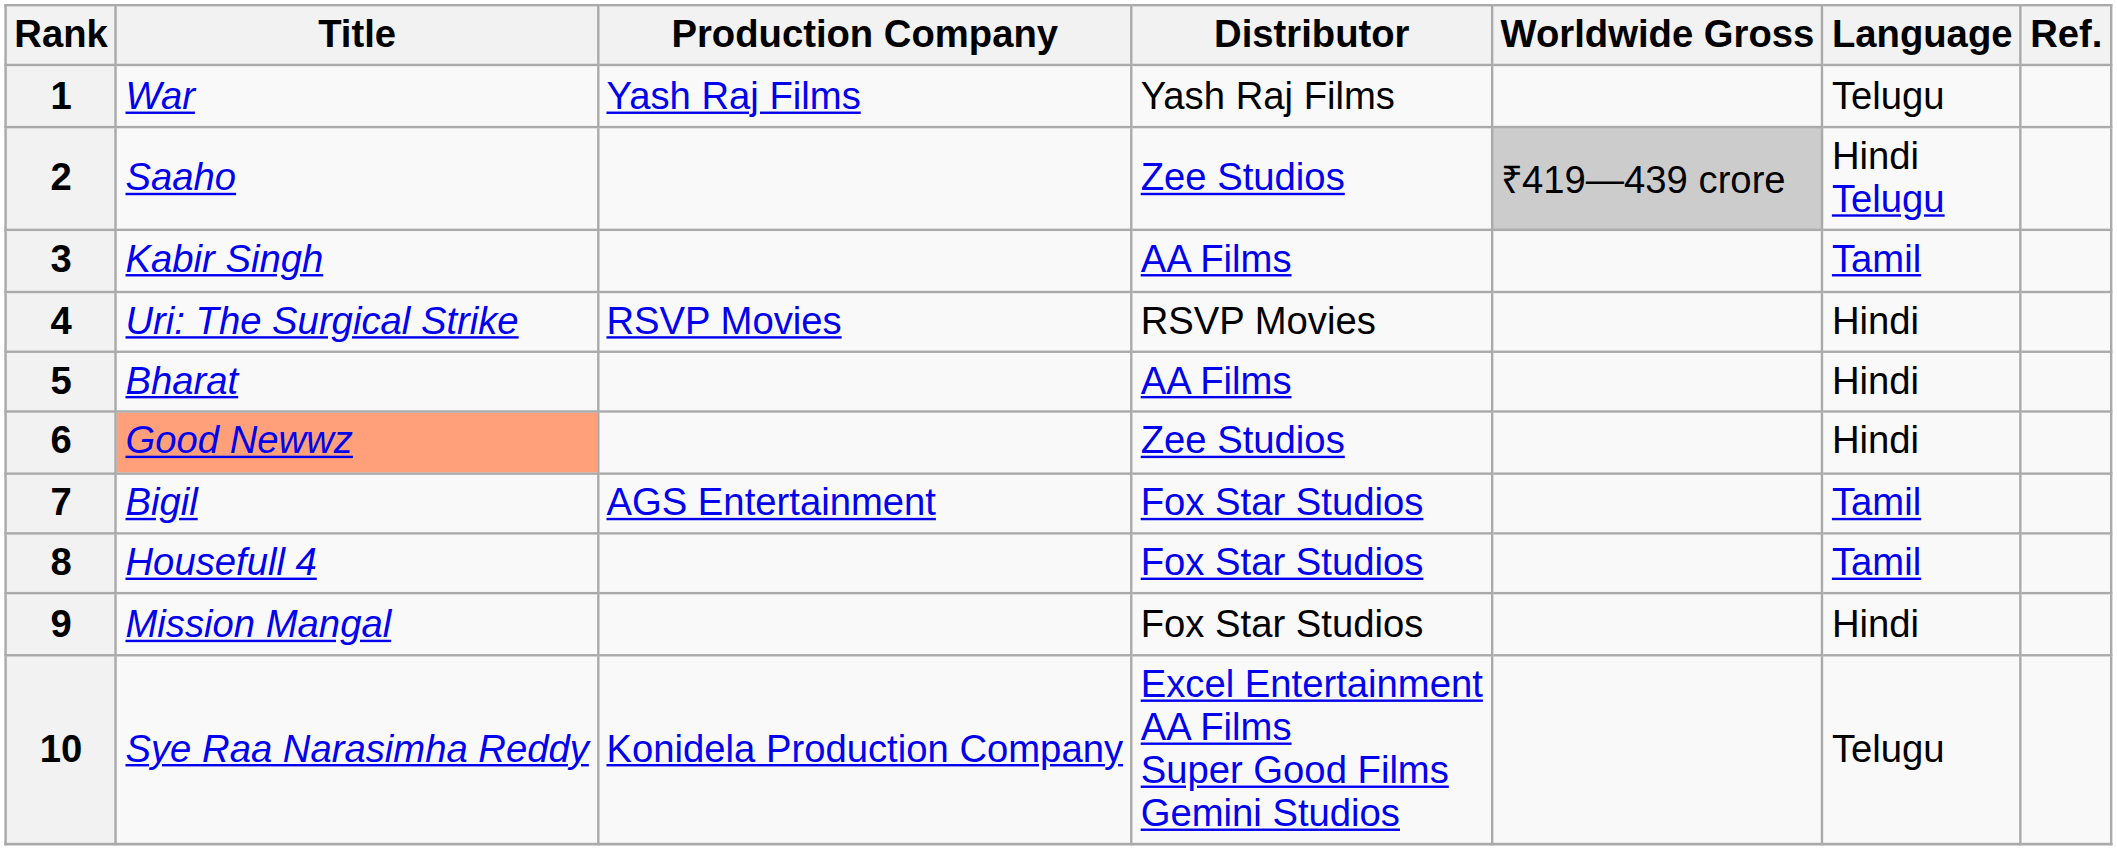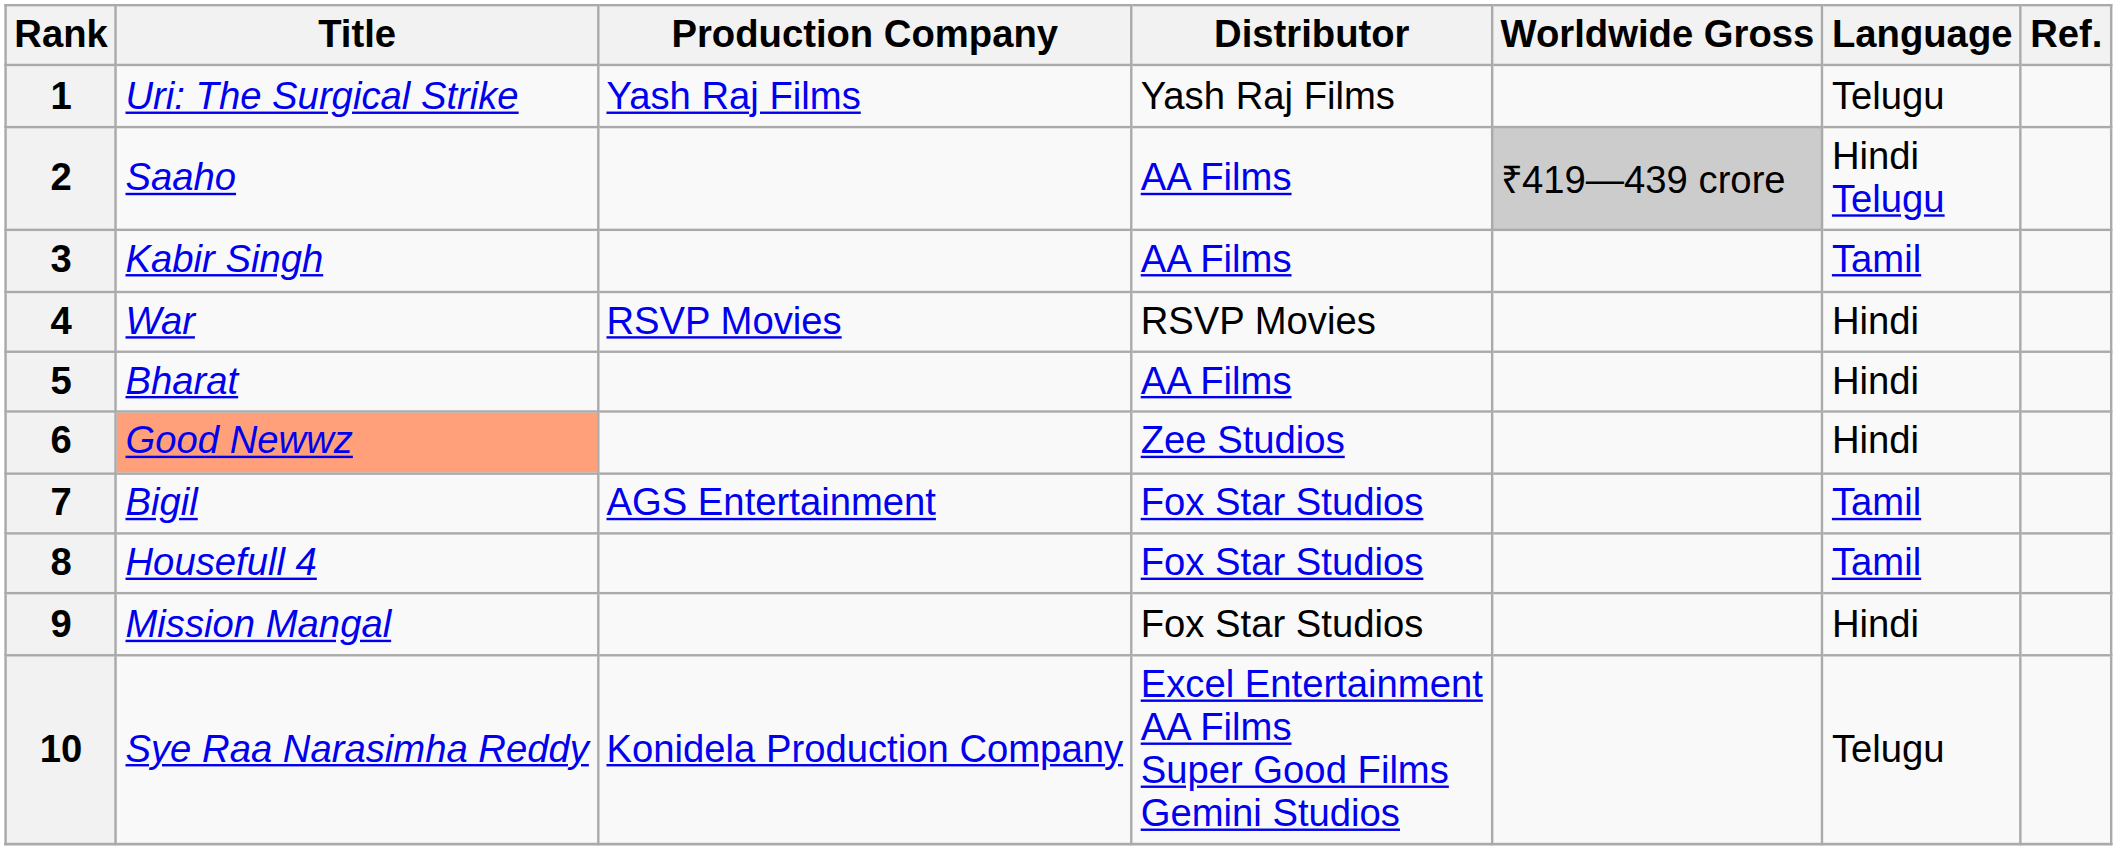1 | Title: War -> Uri: The Surgical Strike
2 | Distributor: Zee Studios -> AA Films
4 | Title: Uri: The Surgical Strike -> War
